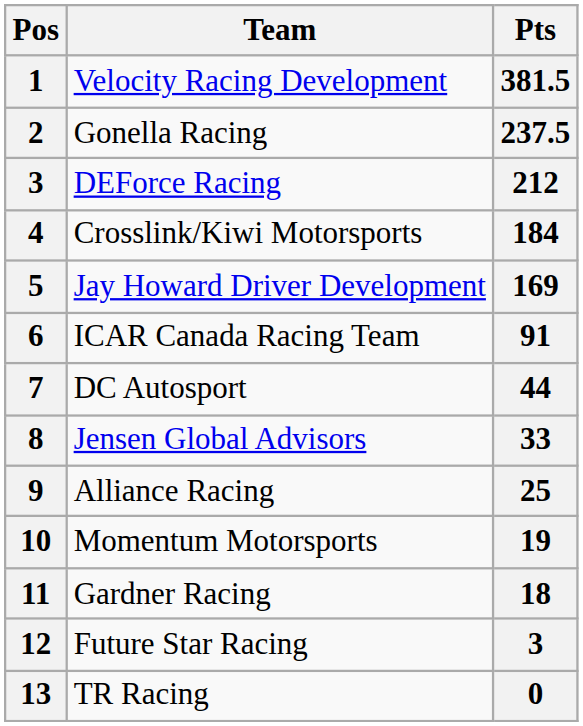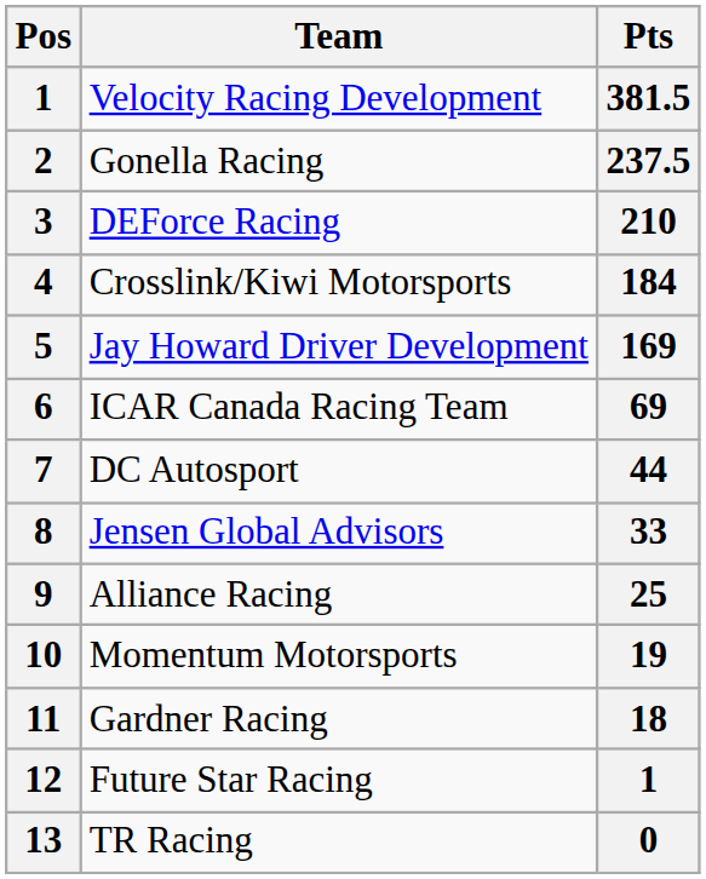DEForce Racing | Pts: 212 -> 210
ICAR Canada Racing Team | Pts: 91 -> 69
Future Star Racing | Pts: 3 -> 1
